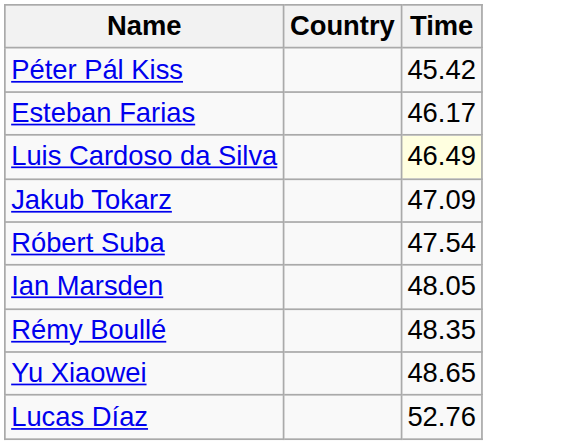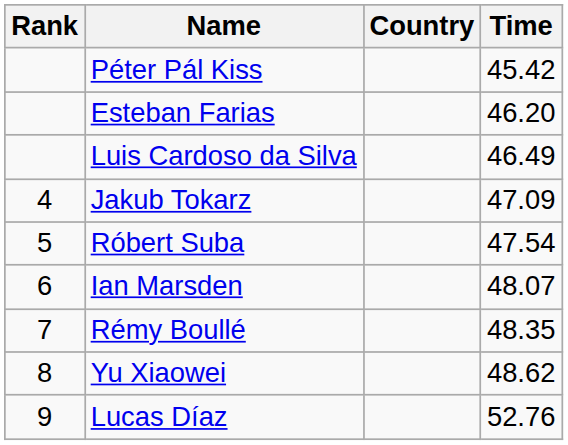+ column: Rank | 4 | 5 | 6 | 7 | 8 | 9
Esteban Farias | Time: 46.17 -> 46.20
Luis Cardoso da Silva | Time: lightyellow background -> no background
Ian Marsden | Time: 48.05 -> 48.07
Yu Xiaowei | Time: 48.65 -> 48.62
